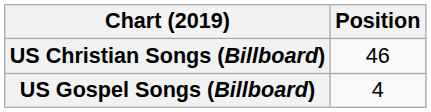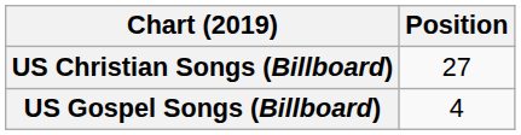US Christian Songs (Billboard) | Position: 46 -> 27
